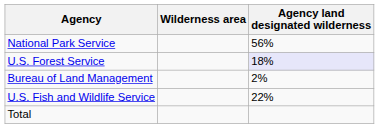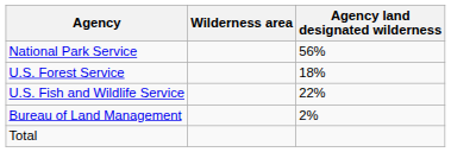U.S. Forest Service | Agency land designated wilderness: lavender background -> no background
rows swapped: U.S. Fish and Wildlife Service <-> Bureau of Land Management
